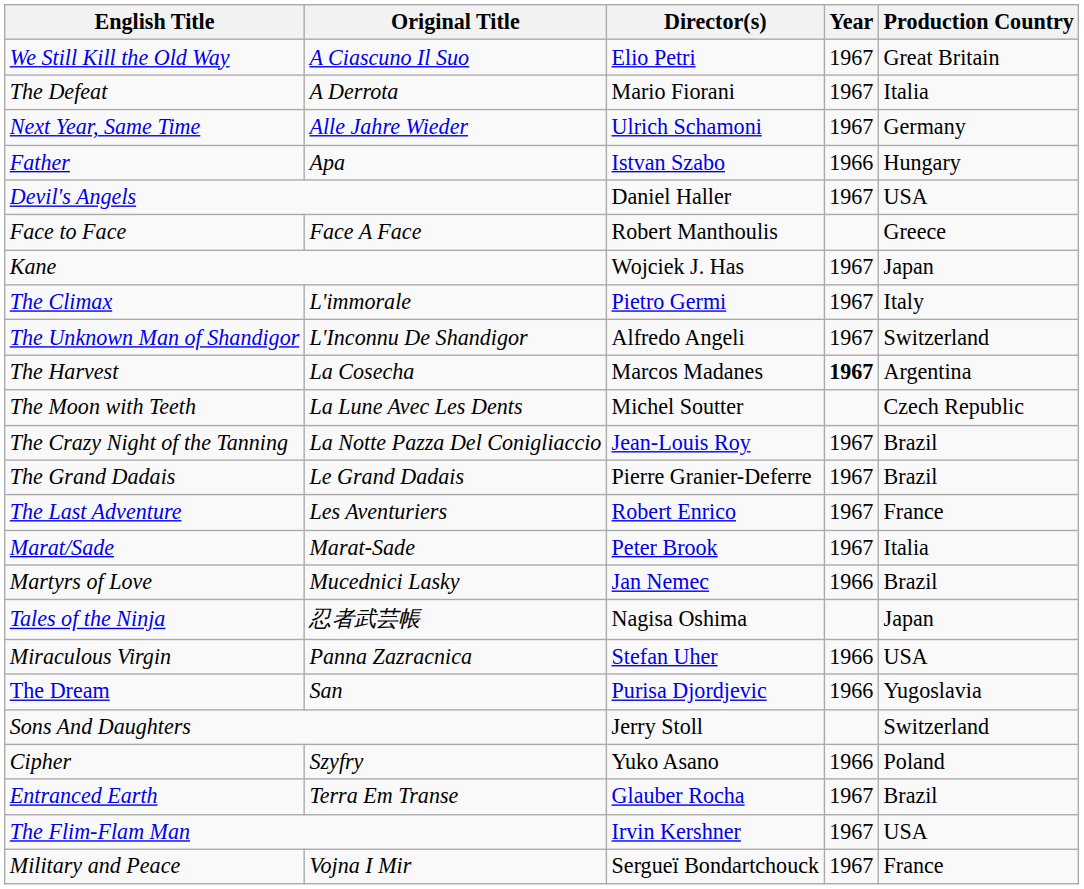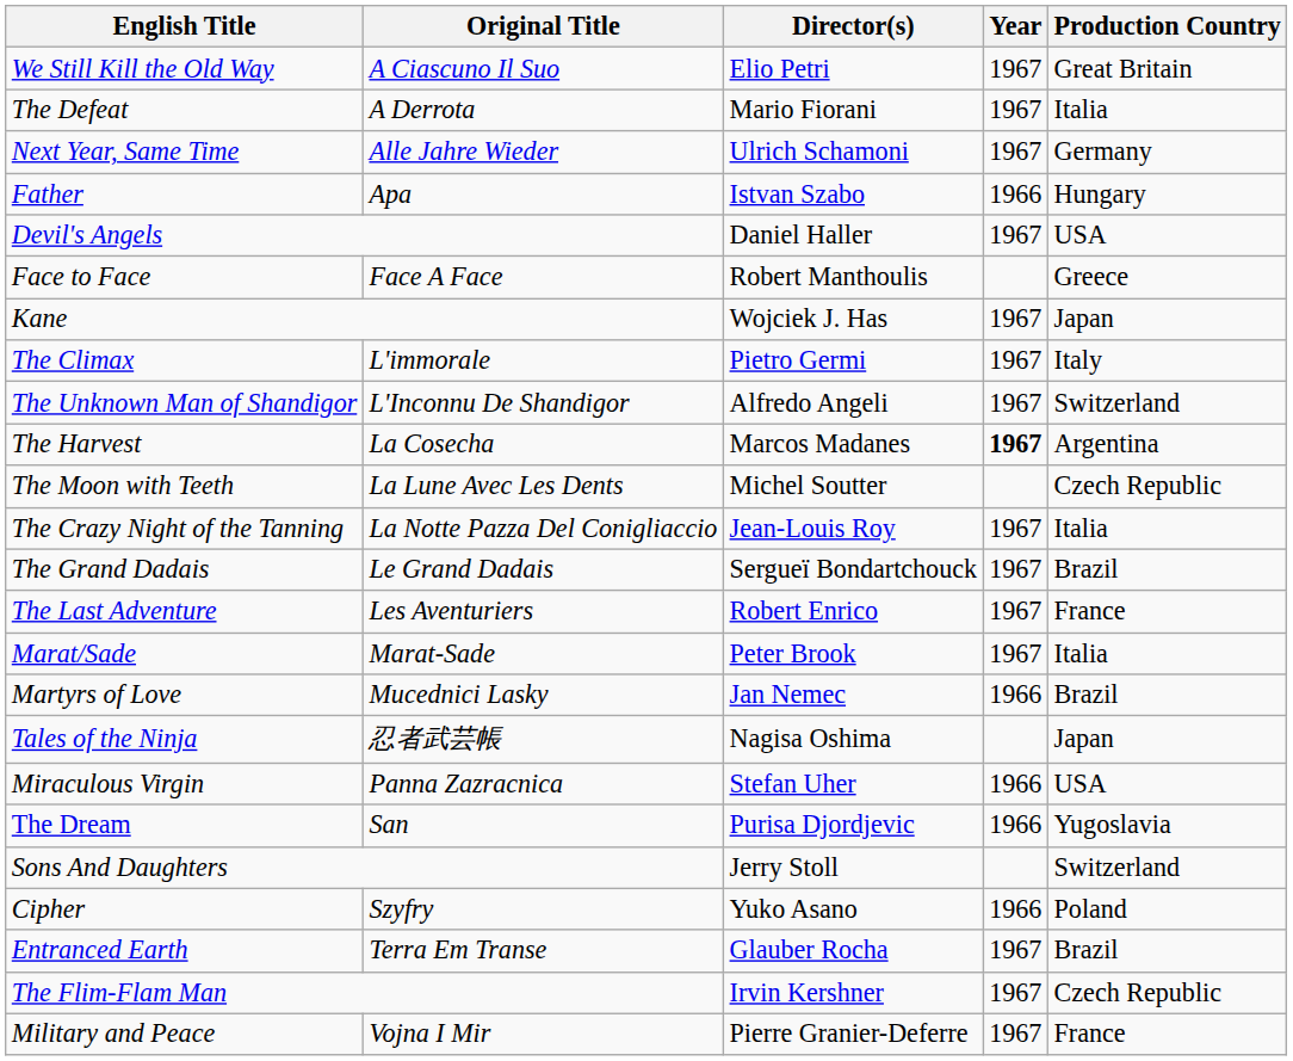The Crazy Night of the Tanning | Production Country: Brazil -> Italia
The Grand Dadais | Director(s): Pierre Granier-Deferre -> Sergueï Bondartchouck
The Flim-Flam Man | Production Country: USA -> Czech Republic
Military and Peace | Director(s): Sergueï Bondartchouck -> Pierre Granier-Deferre
